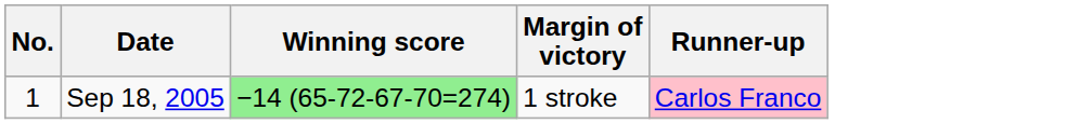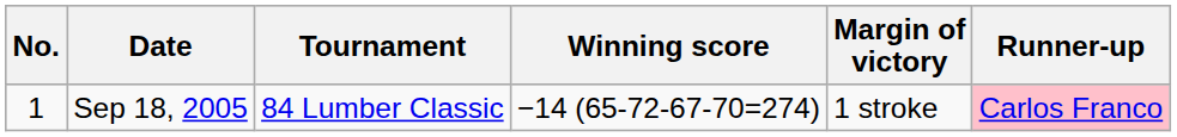+ column: Tournament | 84 Lumber Classic
Sep 18, 2005 | Winning score: lightgreen background -> no background
